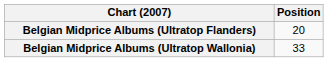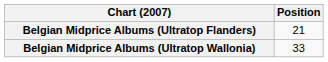Belgian Midprice Albums (Ultratop Flanders) | Position: 20 -> 21
